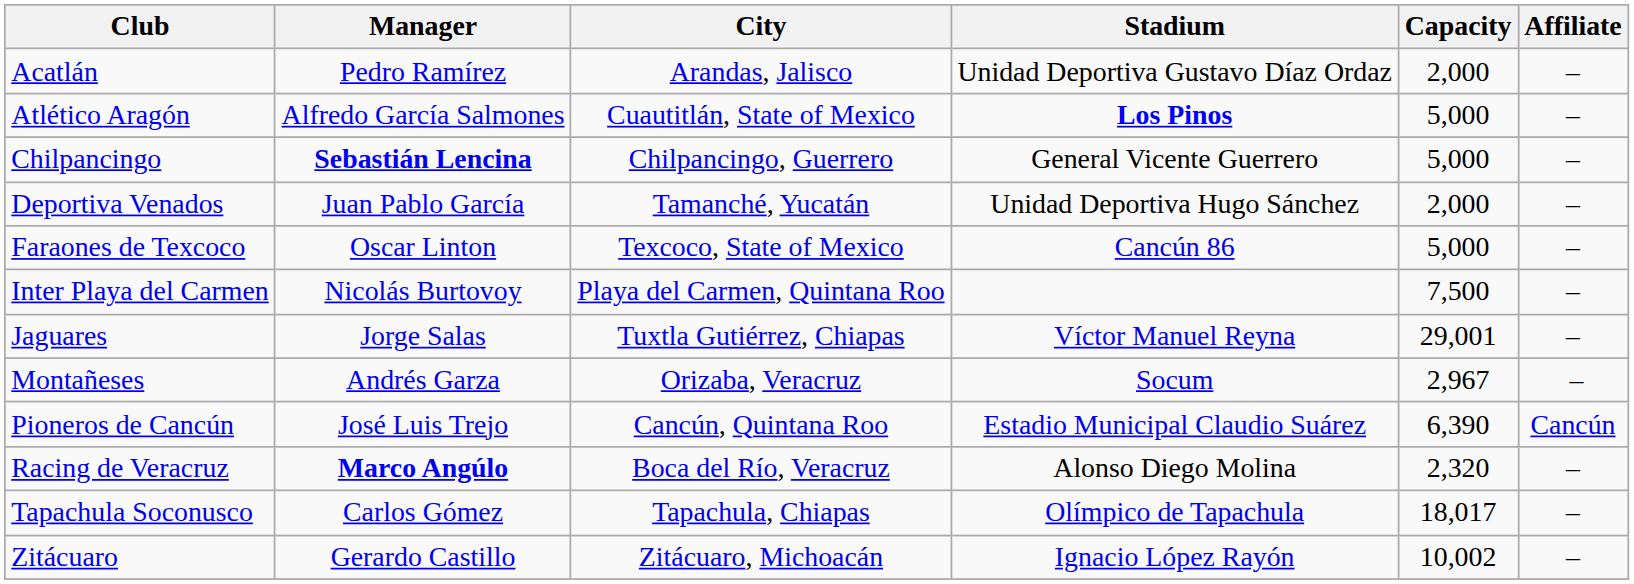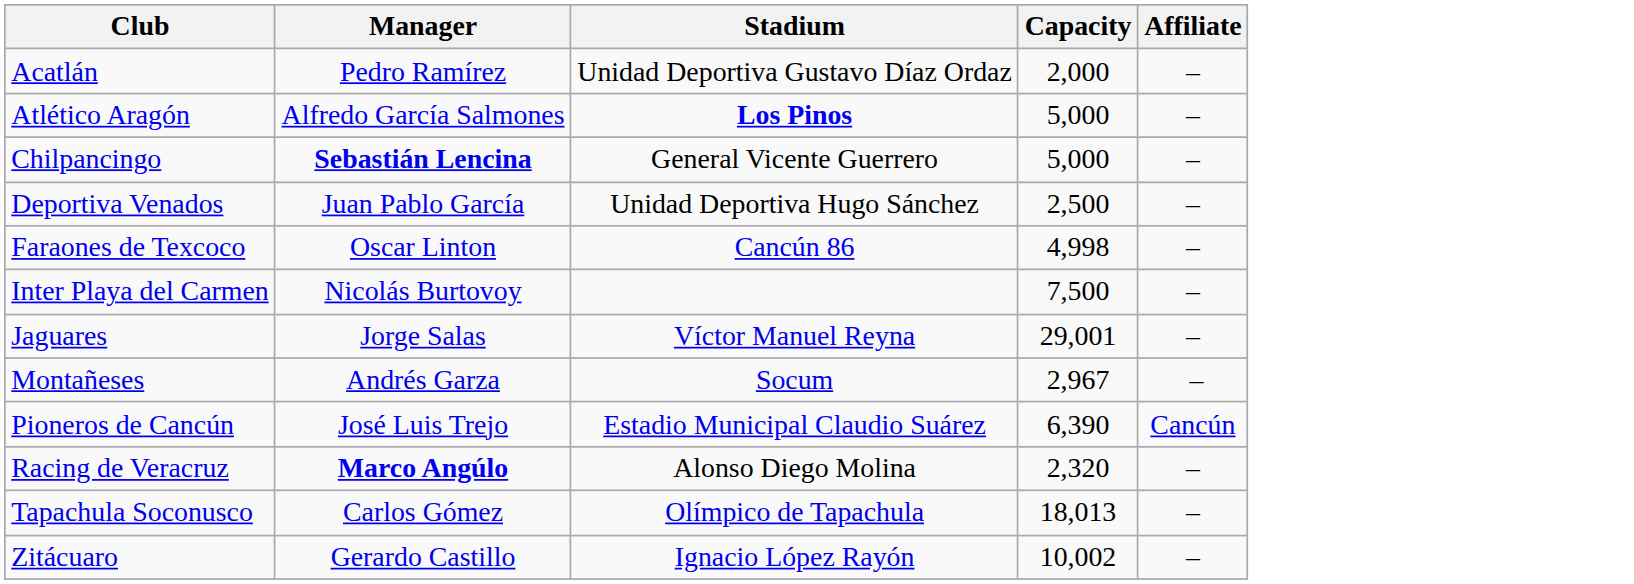- column: City | Arandas, Jalisco | Cuautitlán, State of Mexico | Chilpancingo, Guerrero | Tamanché, Yucatán | Texcoco, State of Mexico | Playa del Carmen, Quintana Roo | Tuxtla Gutiérrez, Chiapas | Orizaba, Veracruz | Cancún, Quintana Roo | Boca del Río, Veracruz | Tapachula, Chiapas | Zitácuaro, Michoacán
Deportiva Venados | Capacity: 2,000 -> 2,500
Faraones de Texcoco | Capacity: 5,000 -> 4,998
Tapachula Soconusco | Capacity: 18,017 -> 18,013
